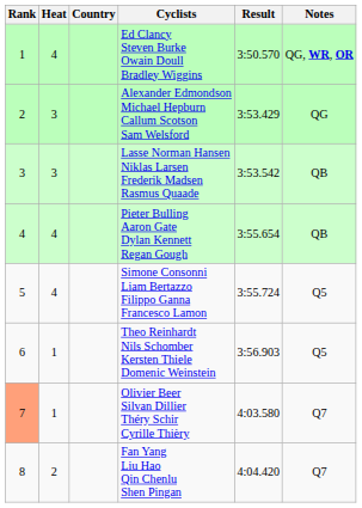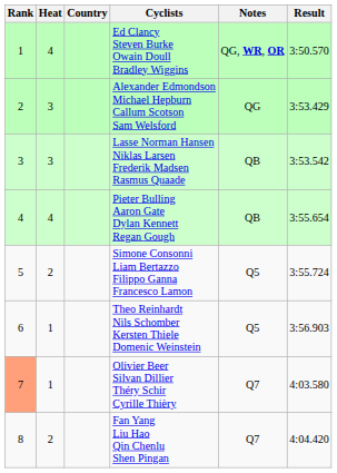columns swapped: Result <-> Notes
Simone Consonni Liam Bertazzo Filippo Ganna Francesco Lamon | Heat: 4 -> 2
